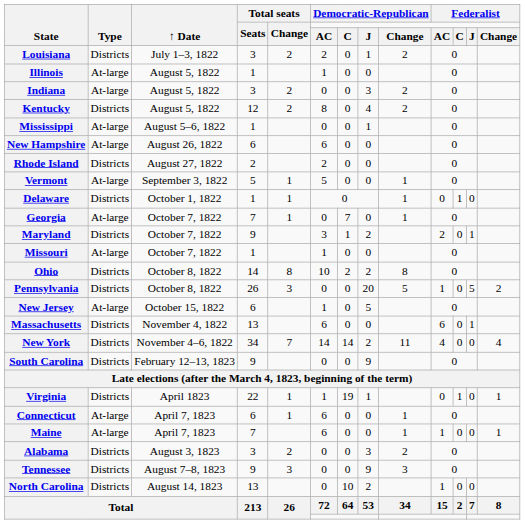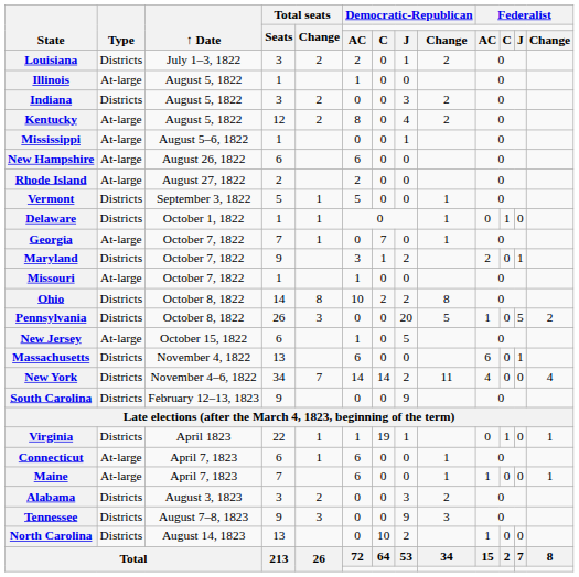Indiana | Type: At-large -> Districts
Kentucky | Type: Districts -> At-large
Rhode Island | Type: Districts -> At-large
Vermont | Type: At-large -> Districts
